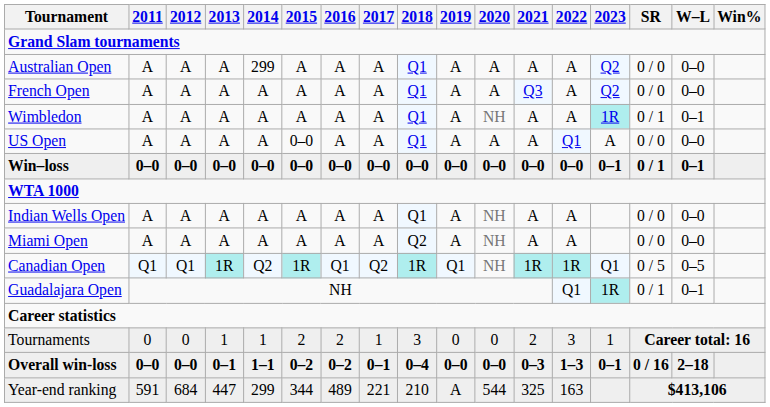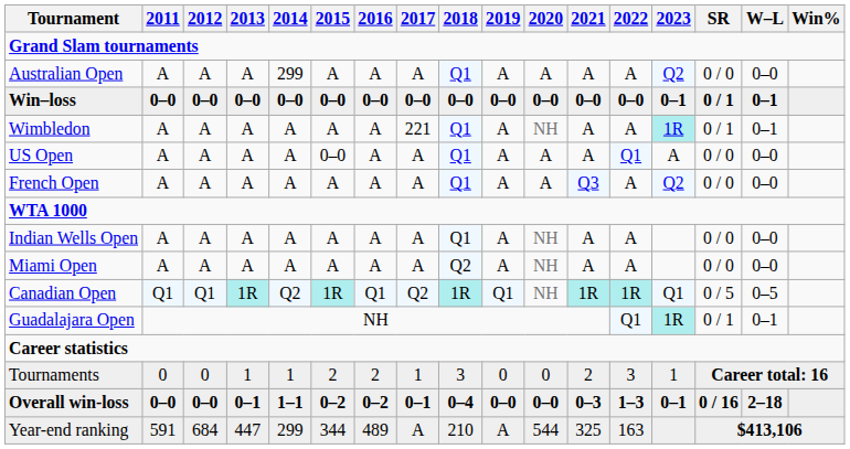rows swapped: French Open <-> Win–loss
Wimbledon | 2017: A -> 221
Year-end ranking | 2017: 221 -> A
